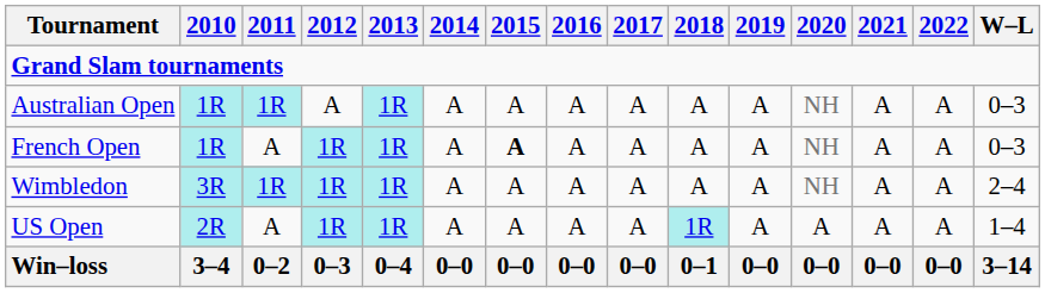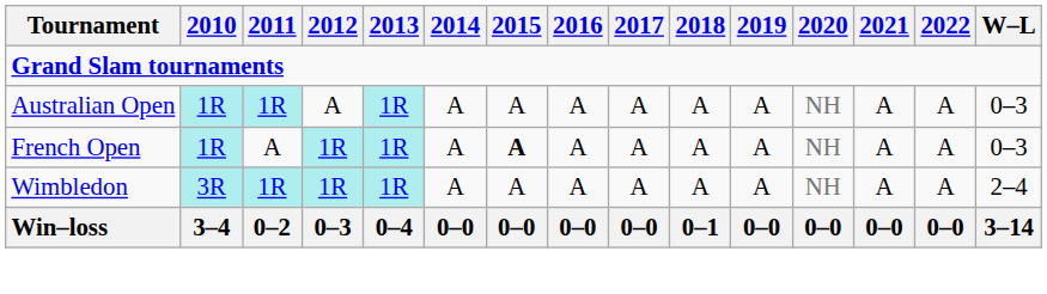- row: US Open | 2R | A | 1R | 1R | A | A | A | A | 1R | A | A | A | A | 1–4
